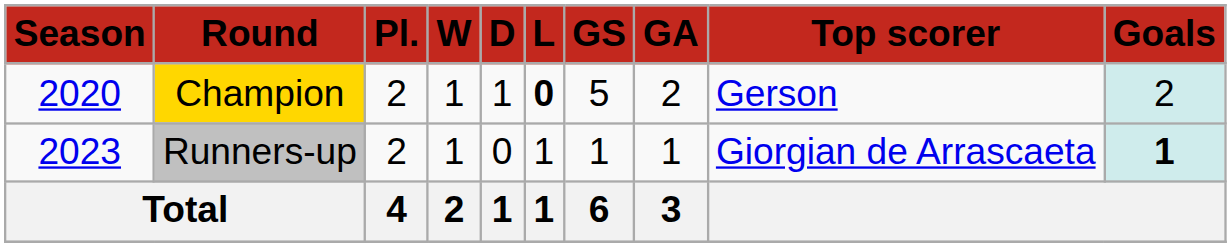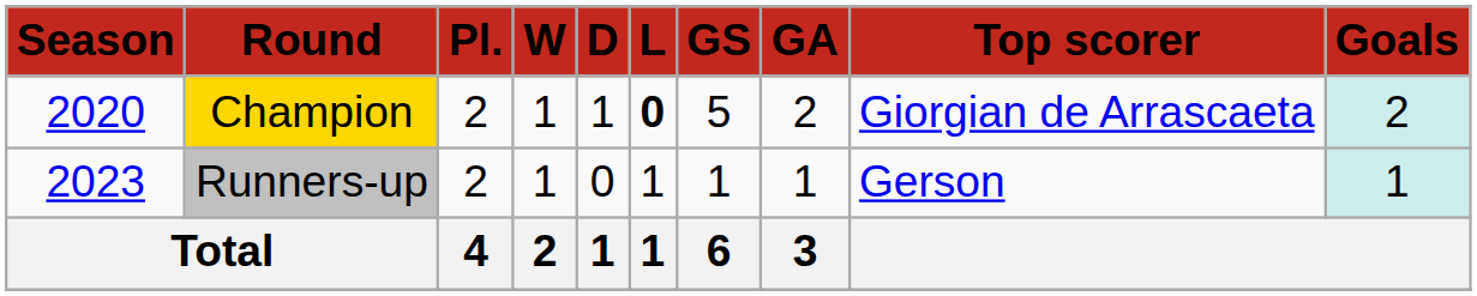Champion | column 9: Gerson -> Giorgian de Arrascaeta
Runners-up | column 9: Giorgian de Arrascaeta -> Gerson
Runners-up | column 10: bold -> normal
